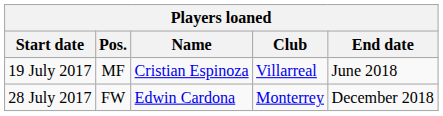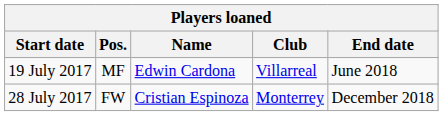19 July 2017 | Name: Cristian Espinoza -> Edwin Cardona
28 July 2017 | Name: Edwin Cardona -> Cristian Espinoza
